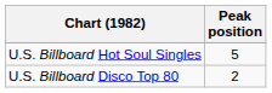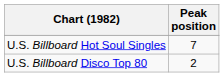U.S. Billboard Hot Soul Singles | Peak position: 5 -> 7
